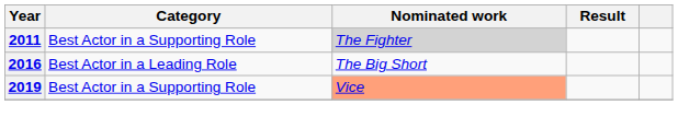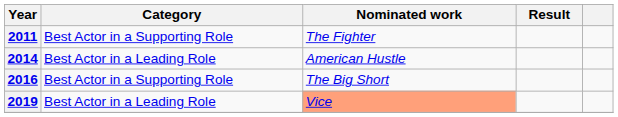2011 | Nominated work: lightgrey background -> no background
+ row: 2014 | Best Actor in a Leading Role | American Hustle
2016 | Category: Best Actor in a Leading Role -> Best Actor in a Supporting Role
2019 | Category: Best Actor in a Supporting Role -> Best Actor in a Leading Role
